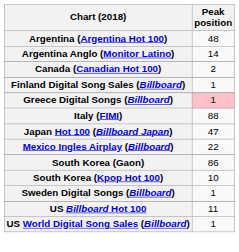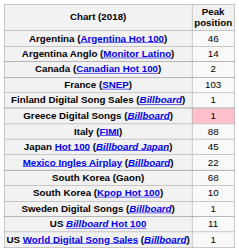Argentina (Argentina Hot 100) | Peak position: 48 -> 46
+ row: France (SNEP) | 103
Japan Hot 100 (Billboard Japan) | Peak position: 47 -> 45
South Korea (Gaon) | Peak position: 86 -> 68
